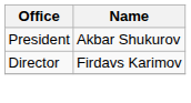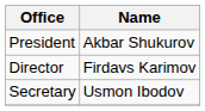+ row: Secretary | Usmon Ibodov
